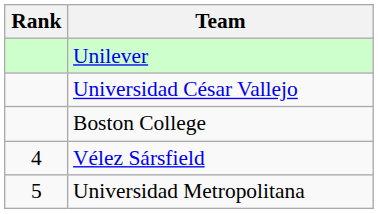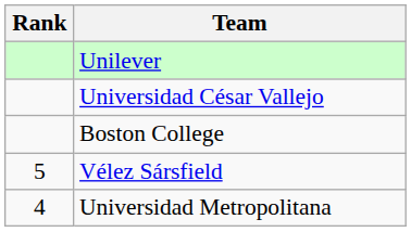Vélez Sársfield | Rank: 4 -> 5
Universidad Metropolitana | Rank: 5 -> 4
